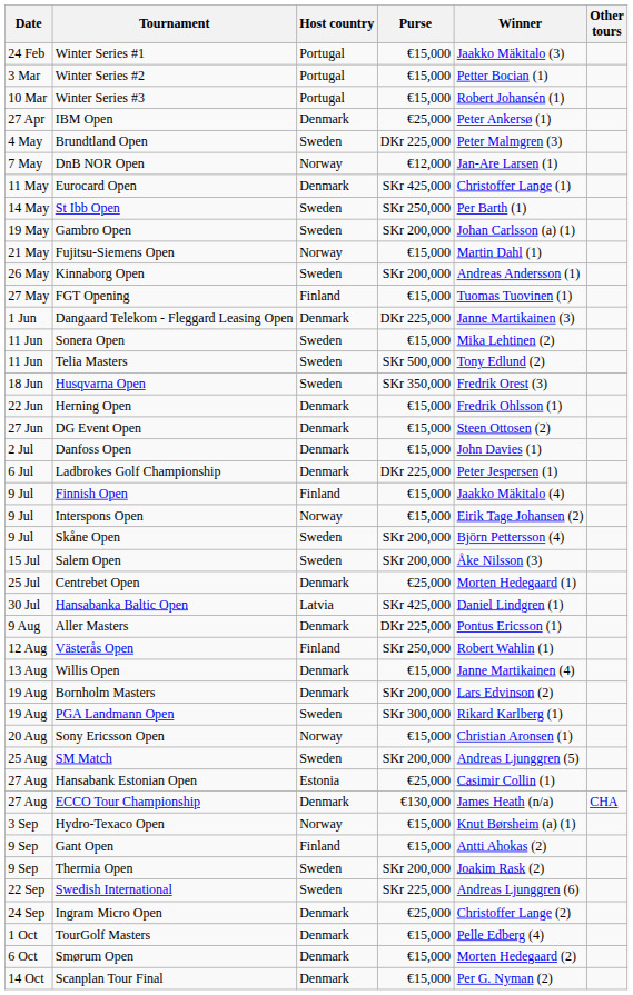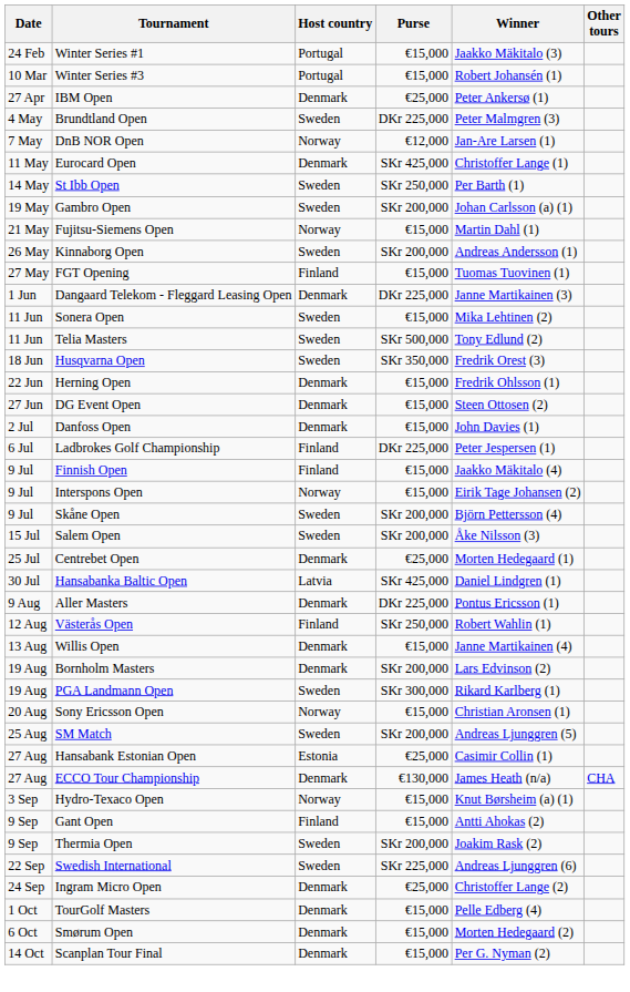- row: 3 Mar | Winter Series #2 | Portugal | €15,000 | Petter Bocian (1)
Ladbrokes Golf Championship | Host country: Denmark -> Finland
